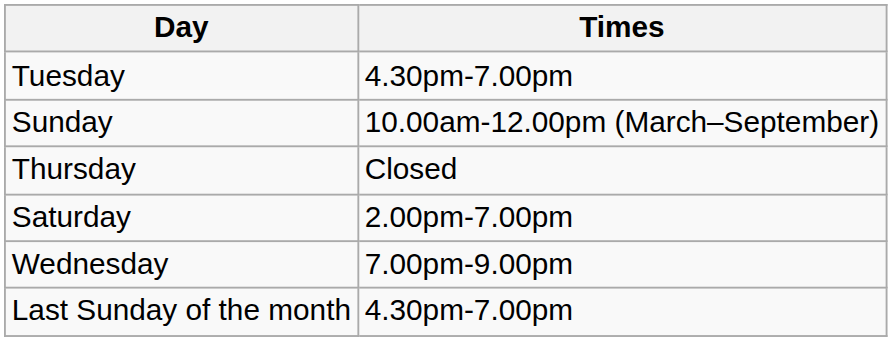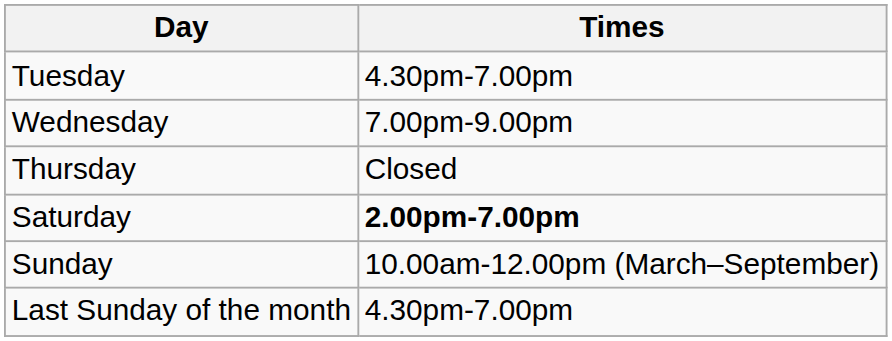rows swapped: Wednesday <-> Sunday
Saturday | Times: normal -> bold
